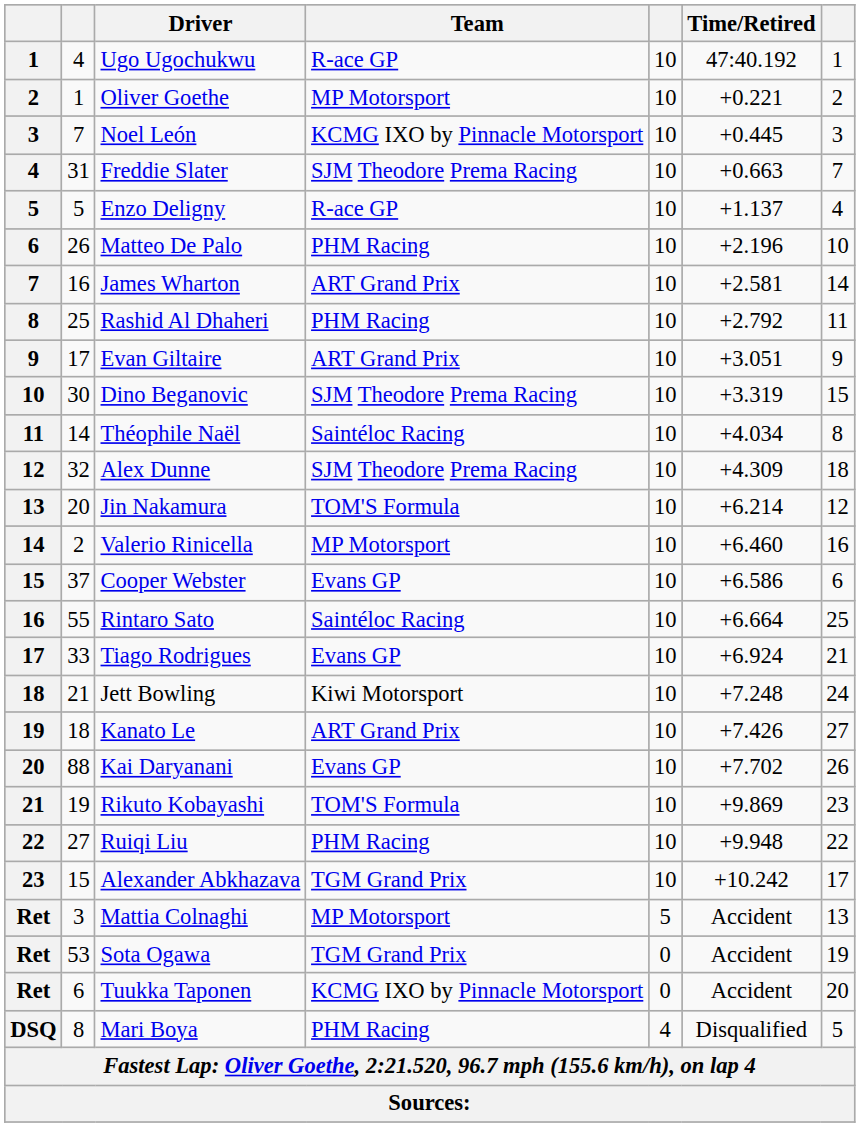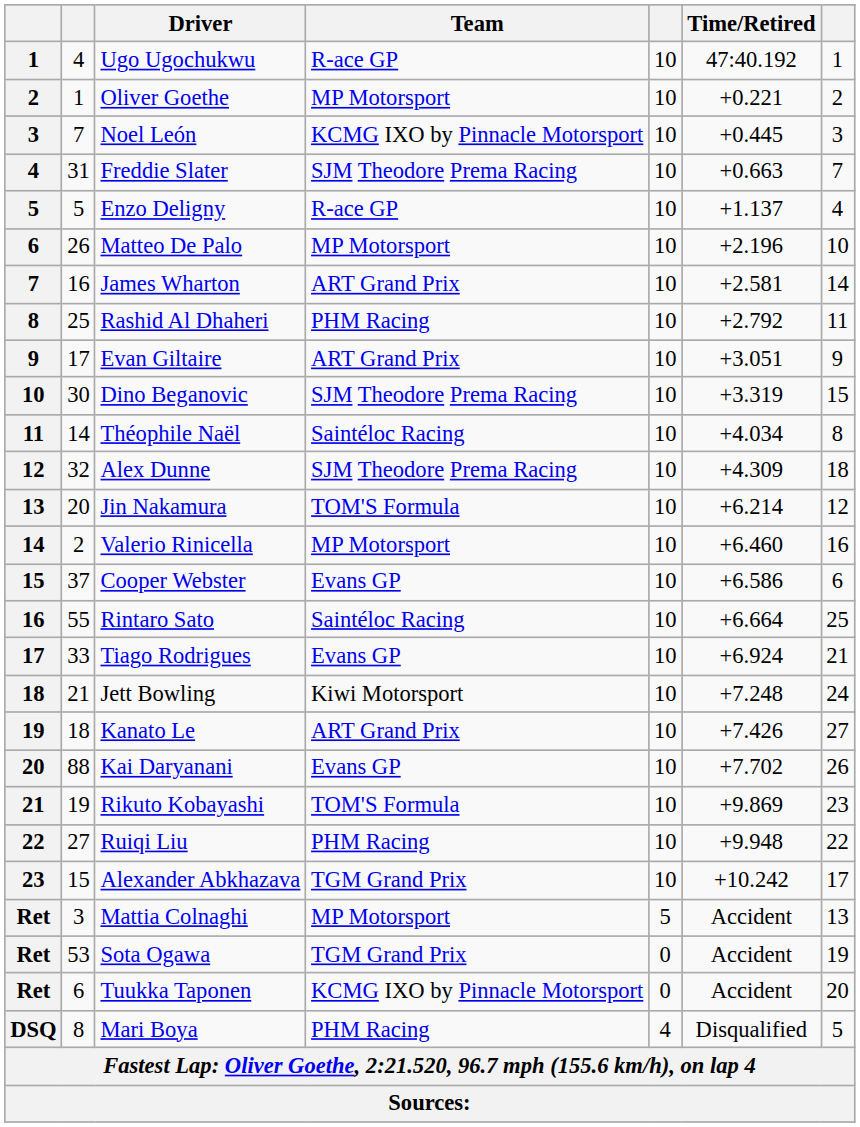Matteo De Palo | Team: PHM Racing -> MP Motorsport
